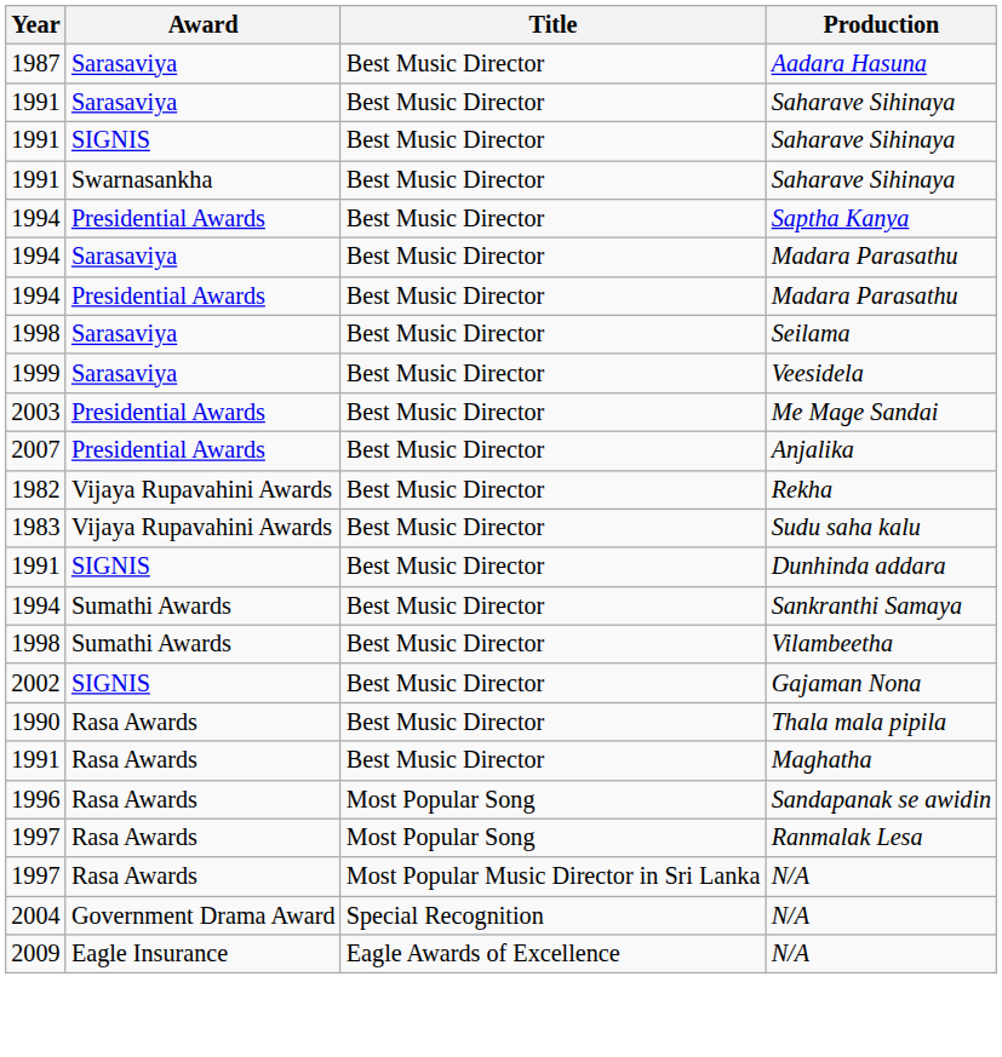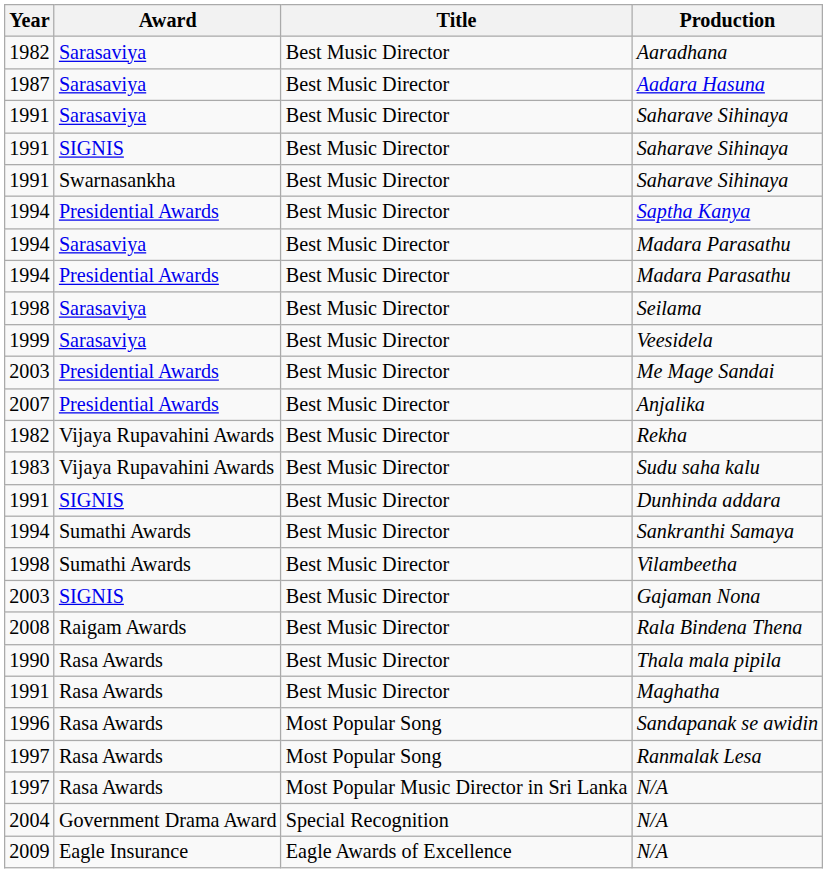+ row: 1982 | Sarasaviya | Best Music Director | Aaradhana
Gajaman Nona | Year: 2002 -> 2003
+ row: 2008 | Raigam Awards | Best Music Director | Rala Bindena Thena
